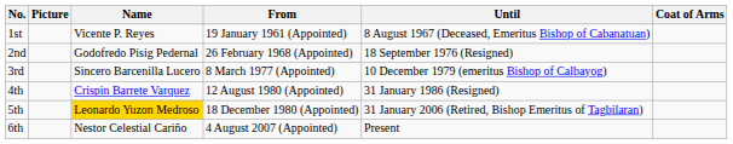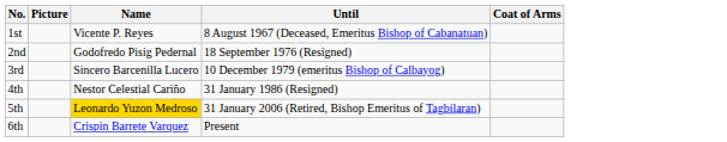- column: From | 19 January 1961 (Appointed) | 26 February 1968 (Appointed) | 8 March 1977 (Appointed) | 12 August 1980 (Appointed) | 18 December 1980 (Appointed) | 4 August 2007 (Appointed)
4th | Name: Crispin Barrete Varquez -> Nestor Celestial Cariño
6th | Name: Nestor Celestial Cariño -> Crispin Barrete Varquez
